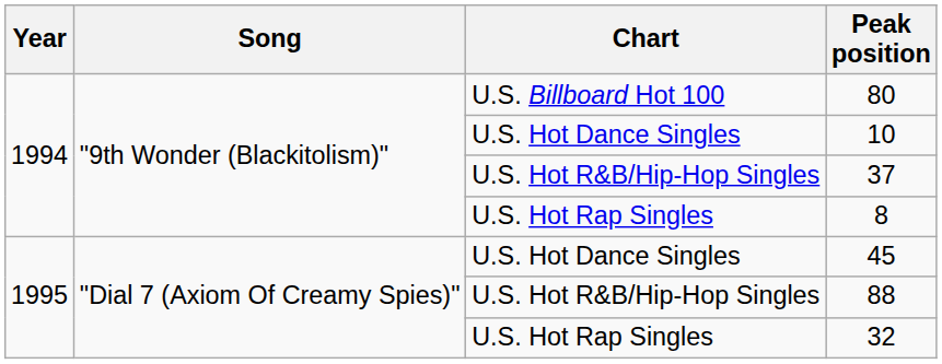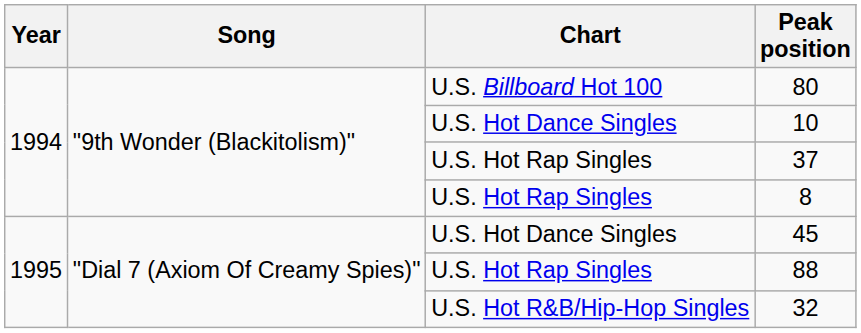37 | Chart: U.S. Hot R&B/Hip-Hop Singles -> U.S. Hot Rap Singles
88 | Chart: U.S. Hot R&B/Hip-Hop Singles -> U.S. Hot Rap Singles
32 | Chart: U.S. Hot Rap Singles -> U.S. Hot R&B/Hip-Hop Singles
